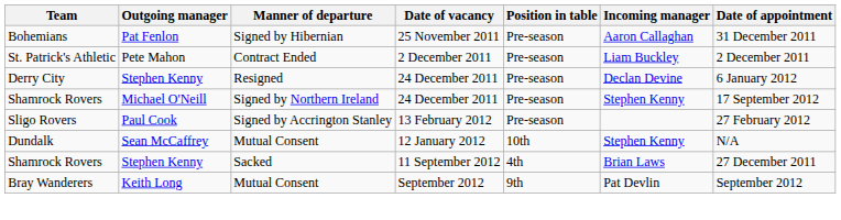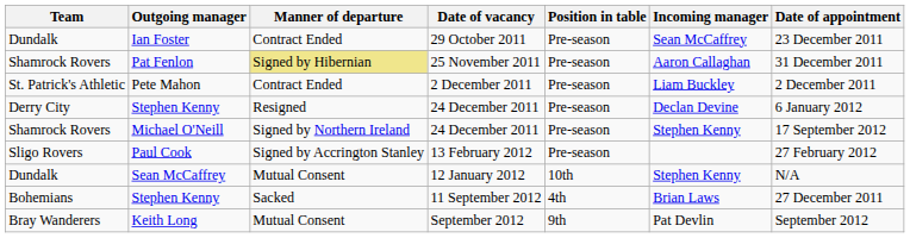+ row: Dundalk | Ian Foster | Contract Ended | 29 October 2011 | Pre-season | Sean McCaffrey | 23 December 2011
Pat Fenlon | Team: Bohemians -> Shamrock Rovers
Pat Fenlon | Manner of departure: no background -> khaki background
Stephen Kenny / 11 September 2012 | Team: Shamrock Rovers -> Bohemians
